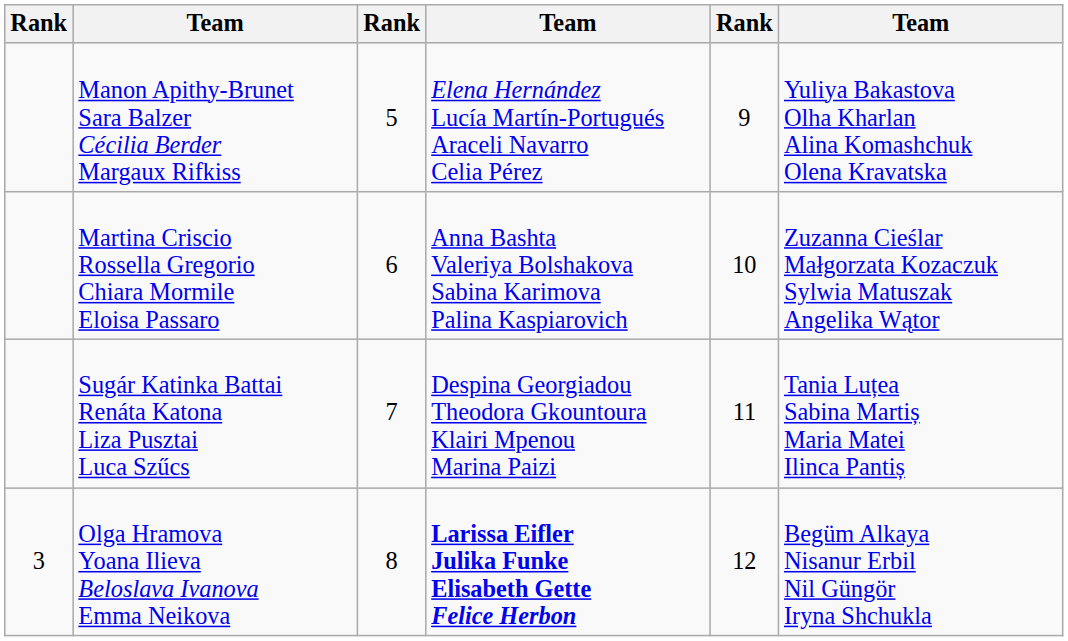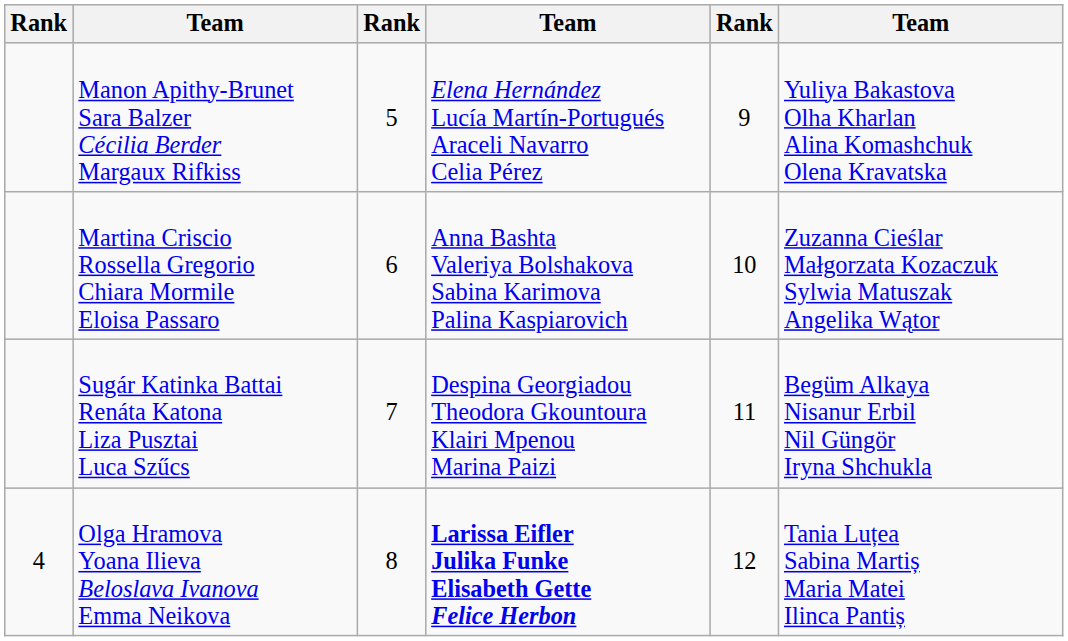Sugár Katinka Battai Renáta Katona Liza Pusztai Luca Szűcs | column 6: Tania Luțea Sabina Martiș Maria Matei Ilinca Pantiș -> Begüm Alkaya Nisanur Erbil Nil Güngör Iryna Shchukla
Olga Hramova Yoana Ilieva Beloslava Ivanova Emma Neikova | column 1: 3 -> 4
Olga Hramova Yoana Ilieva Beloslava Ivanova Emma Neikova | column 6: Begüm Alkaya Nisanur Erbil Nil Güngör Iryna Shchukla -> Tania Luțea Sabina Martiș Maria Matei Ilinca Pantiș
